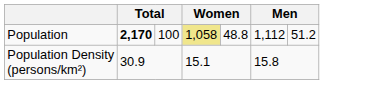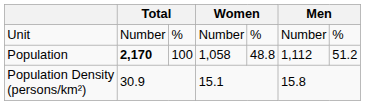+ row: Unit | Number | % | Number | % | Number | %
Population | column 4: khaki background -> no background
